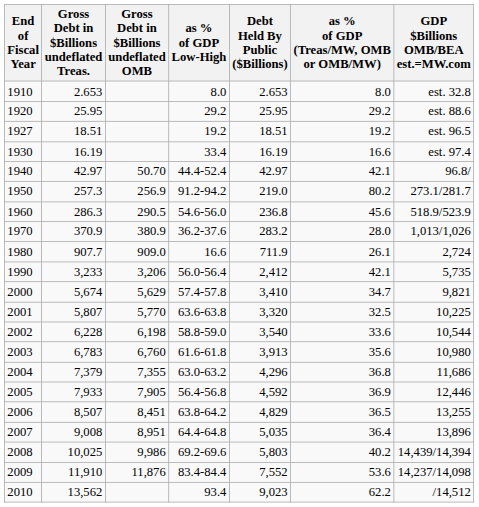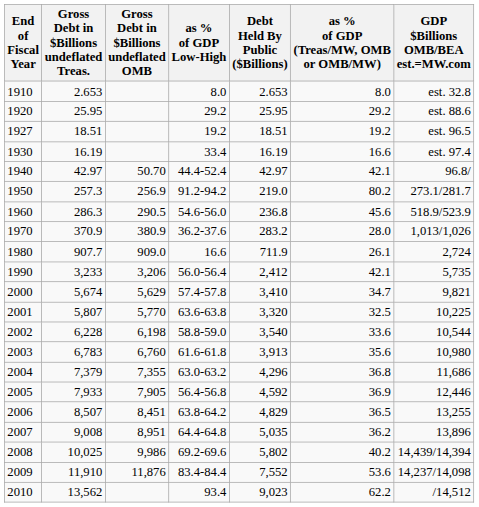2007 | as % of GDP (Treas/MW, OMB or OMB/MW): 36.4 -> 36.2
2008 | Debt Held By Public ($Billions): 5,803 -> 5,802
